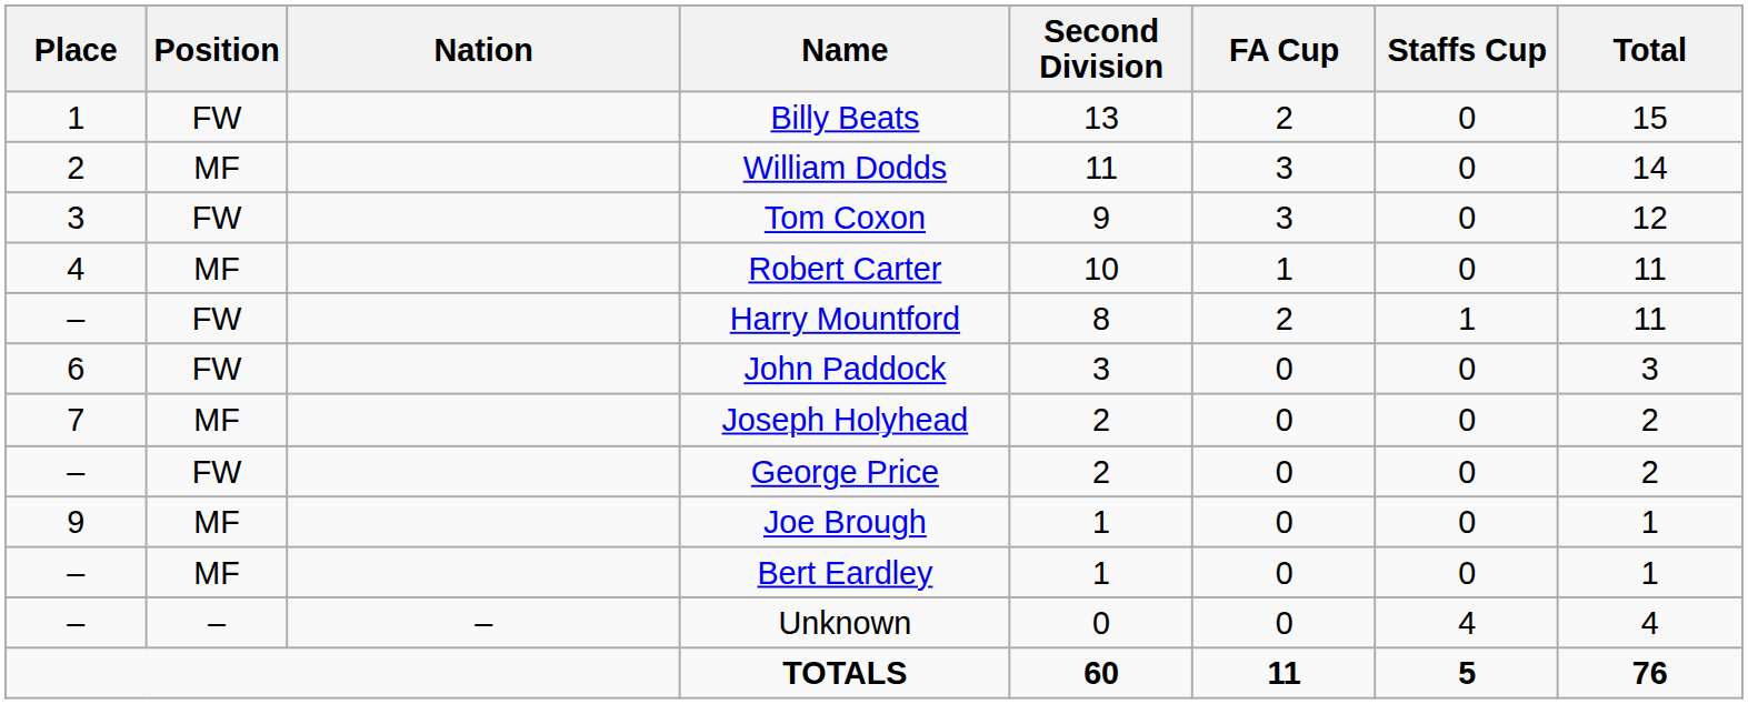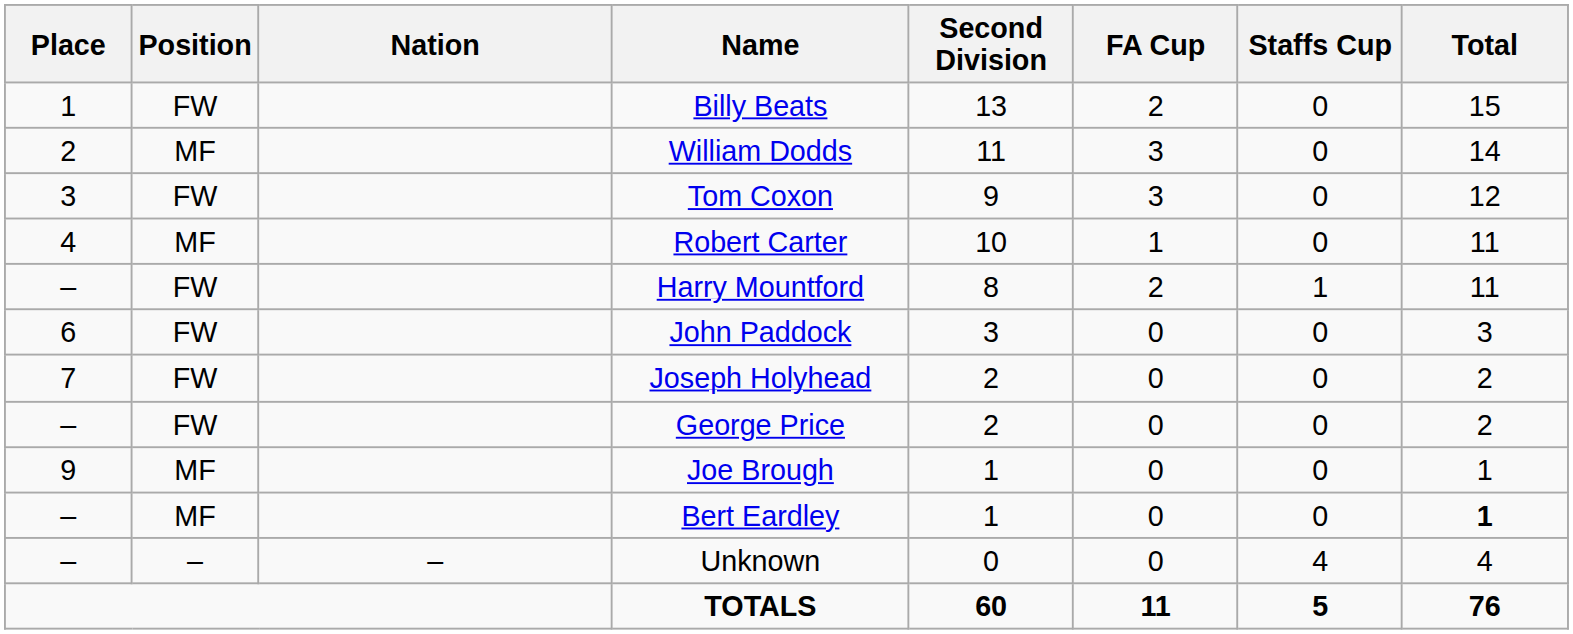Joseph Holyhead | Position: MF -> FW
Bert Eardley | Total: normal -> bold
